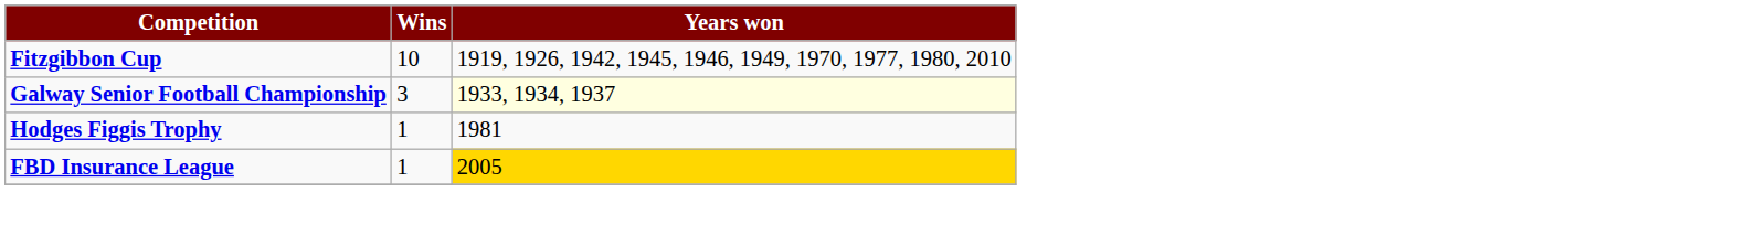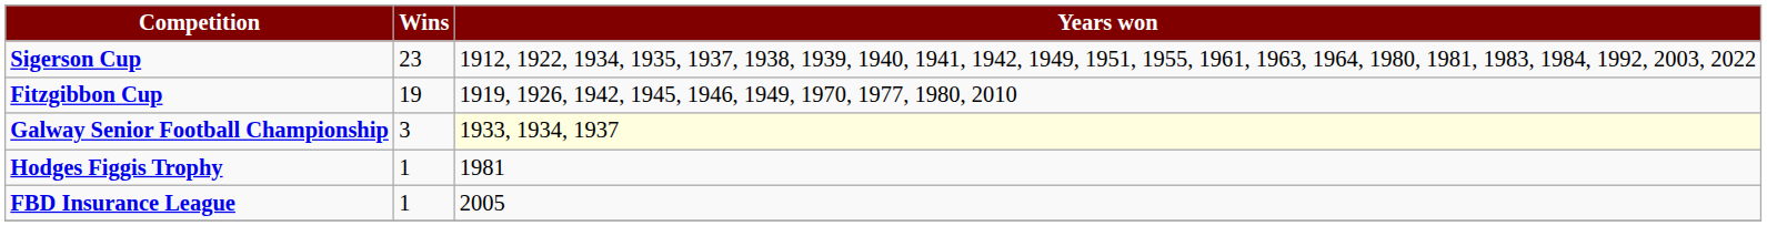+ row: Sigerson Cup | 23 | 1912, 1922, 1934, 1935, 1937, 1938, 1939, 1940, 1941, 1942, 1949, 1951, 1955, 1961, 1963, 1964, 1980, 1981, 1983, 1984, 1992, 2003, 2022
Fitzgibbon Cup | Wins: 10 -> 19
FBD Insurance League | Years won: gold background -> no background
